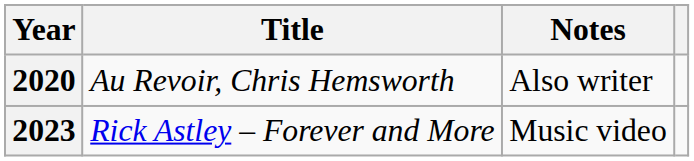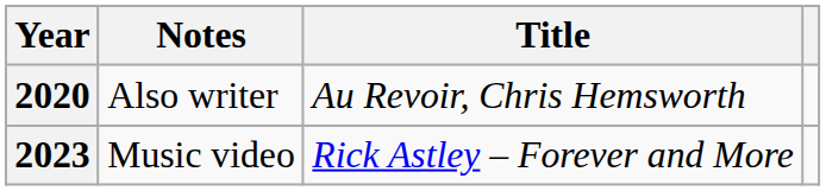columns swapped: Title <-> Notes
